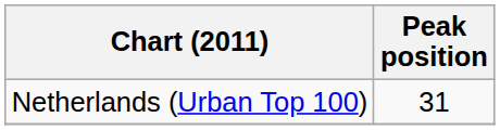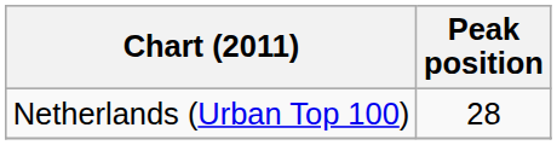Netherlands (Urban Top 100) | Peak position: 31 -> 28
